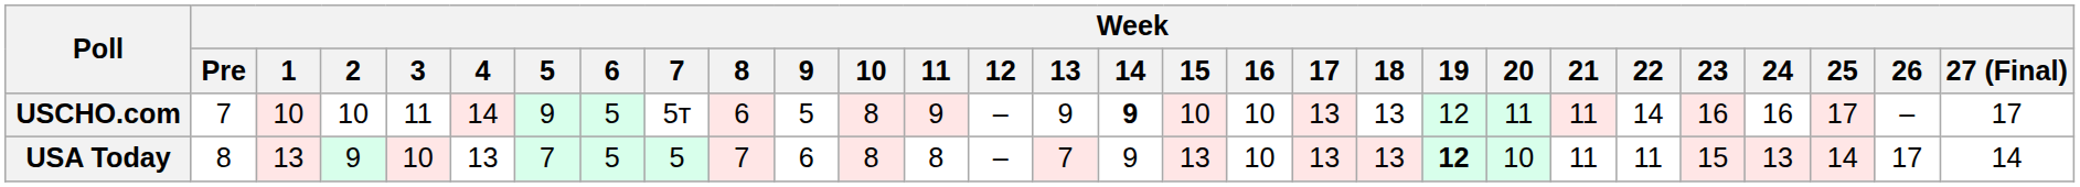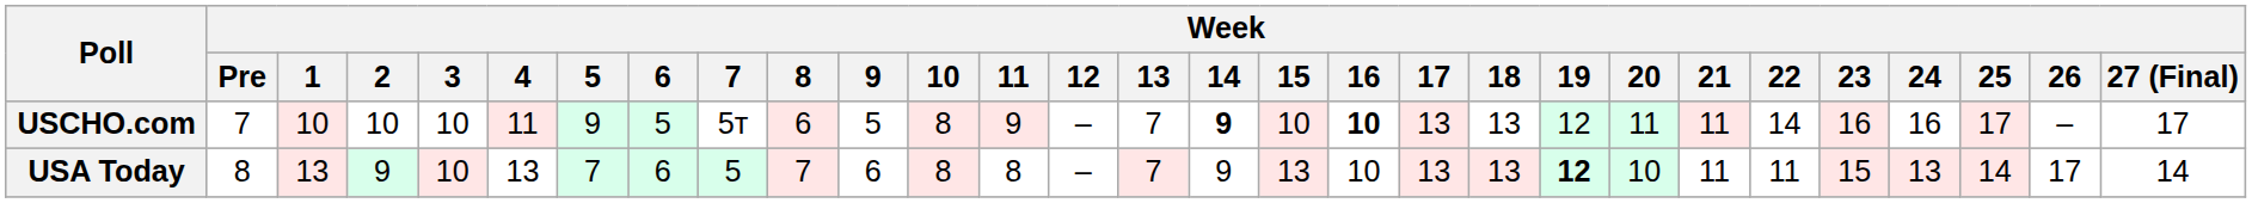USCHO.com | Week / 3: 11 -> 10
USCHO.com | Week / 4: 14 -> 11
USCHO.com | Week / 13: 9 -> 7
USCHO.com | Week / 16: normal -> bold
USA Today | Week / 6: 5 -> 6
